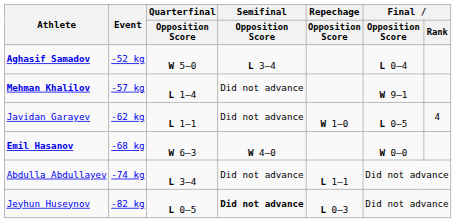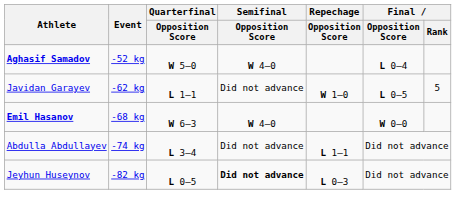Aghasif Samadov | Semifinal / Opposition Score: L 3–4 -> W 4–0
- row: Mehman Khalilov | -57 kg | L 1–4 | Did not advance | W 9–1
Javidan Garayev | Final / Rank: 4 -> 5
